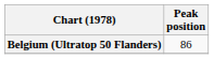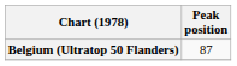Belgium (Ultratop 50 Flanders) | Peak position: 86 -> 87
